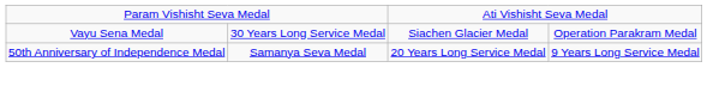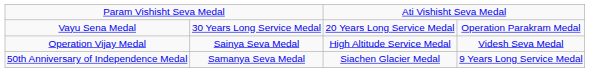Vayu Sena Medal | column 3: Siachen Glacier Medal -> 20 Years Long Service Medal
+ row: Operation Vijay Medal | Sainya Seva Medal | High Altitude Service Medal | Videsh Seva Medal
50th Anniversary of Independence Medal | column 3: 20 Years Long Service Medal -> Siachen Glacier Medal
